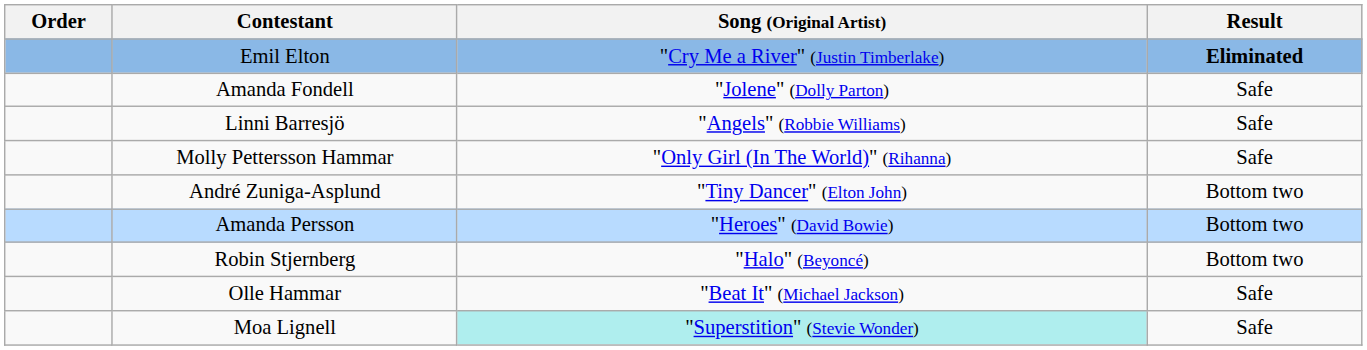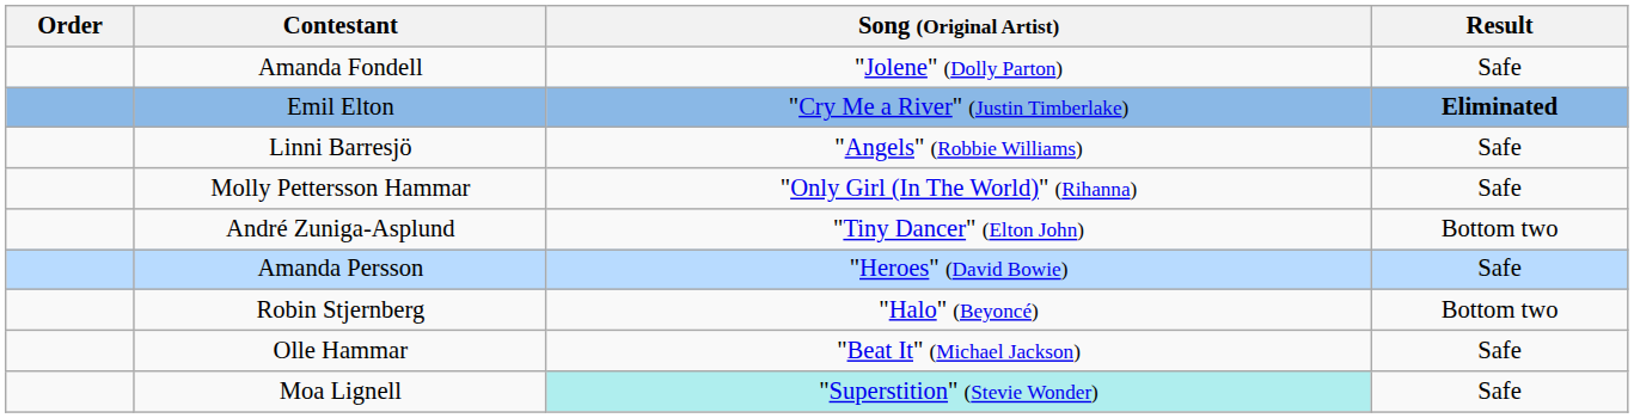rows swapped: Amanda Fondell <-> Emil Elton
Amanda Persson | Result: Bottom two -> Safe
